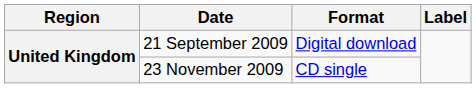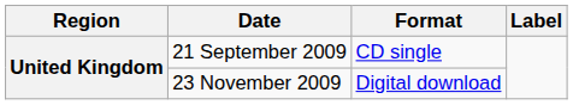21 September 2009 | Format: Digital download -> CD single
23 November 2009 | Format: CD single -> Digital download
